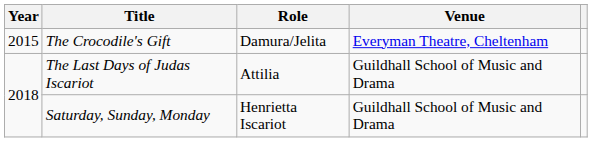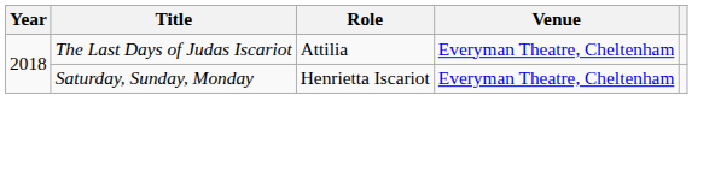- row: 2015 | The Crocodile's Gift | Damura/Jelita | Everyman Theatre, Cheltenham
The Last Days of Judas Iscariot | Venue: Guildhall School of Music and Drama -> Everyman Theatre, Cheltenham
Saturday, Sunday, Monday | Venue: Guildhall School of Music and Drama -> Everyman Theatre, Cheltenham
